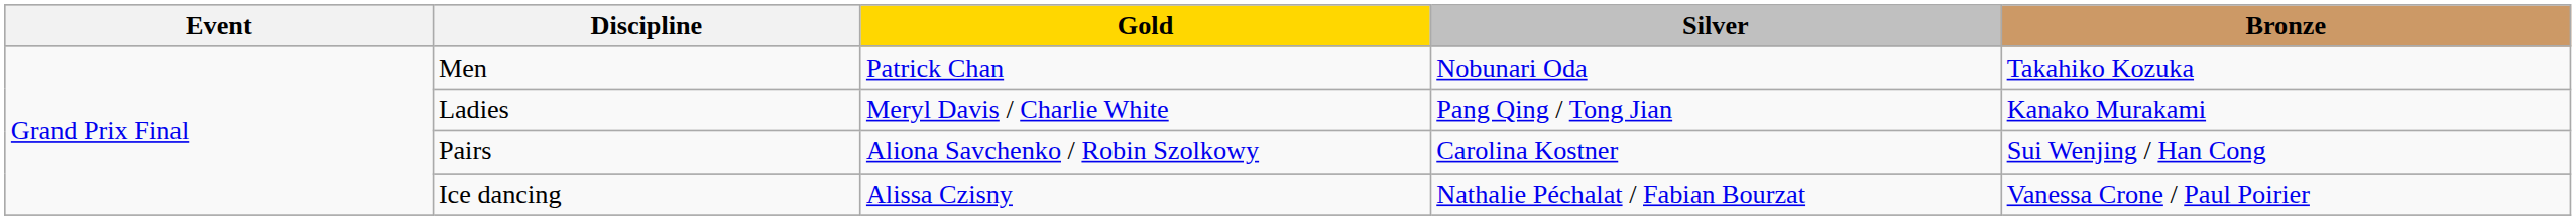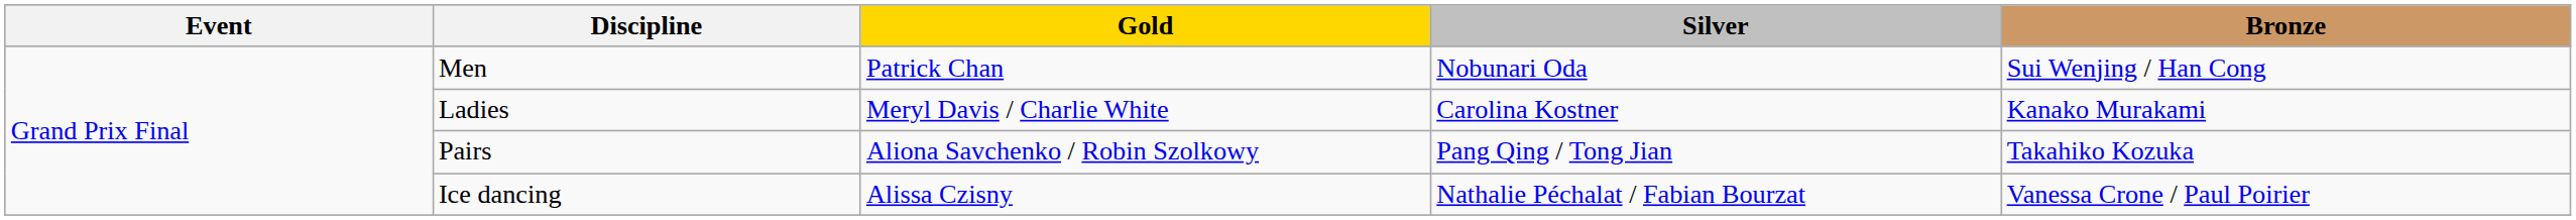Men | Bronze: Takahiko Kozuka -> Sui Wenjing / Han Cong
Ladies | Silver: Pang Qing / Tong Jian -> Carolina Kostner
Pairs | Silver: Carolina Kostner -> Pang Qing / Tong Jian
Pairs | Bronze: Sui Wenjing / Han Cong -> Takahiko Kozuka
